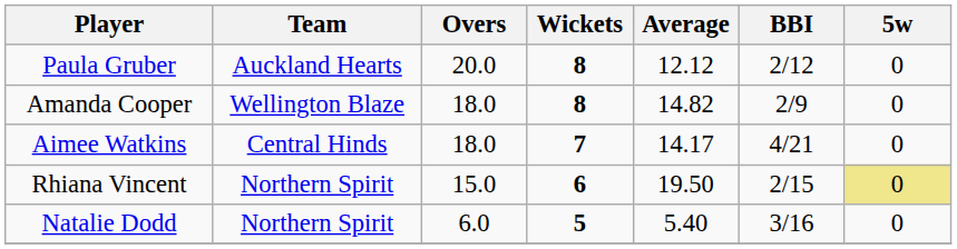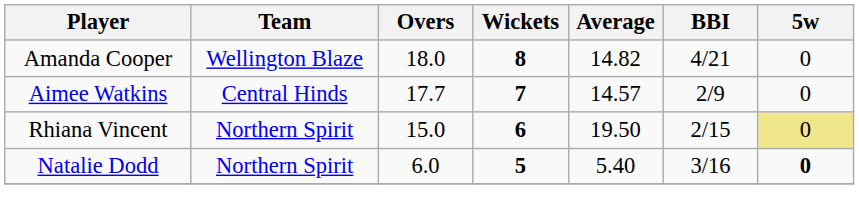- row: Paula Gruber | Auckland Hearts | 20.0 | 8 | 12.12 | 2/12 | 0
Amanda Cooper | BBI: 2/9 -> 4/21
Aimee Watkins | Overs: 18.0 -> 17.7
Aimee Watkins | Average: 14.17 -> 14.57
Aimee Watkins | BBI: 4/21 -> 2/9
Natalie Dodd | 5w: normal -> bold
